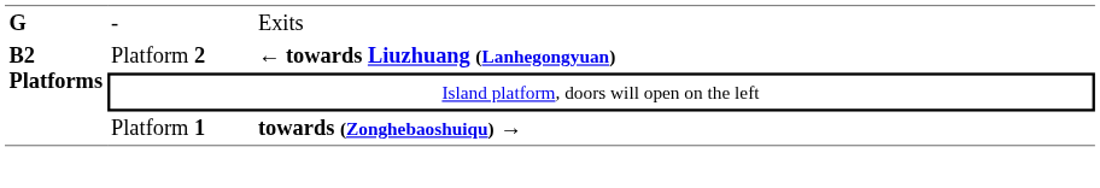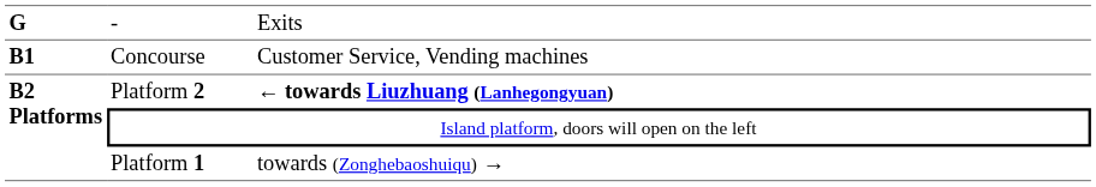+ row: B1 | Concourse | Customer Service, Vending machines
Platform 1 | column 3: bold -> normal
